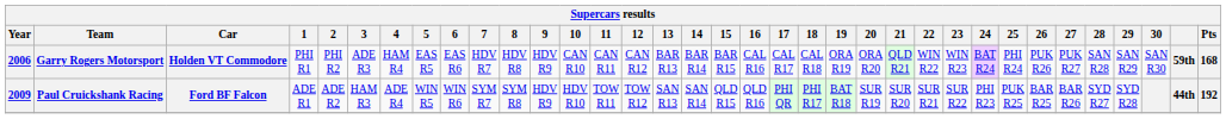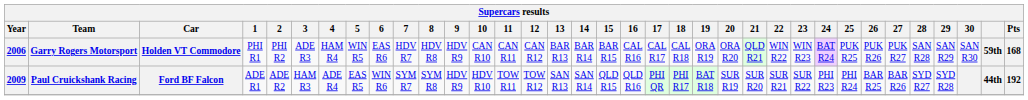Garry Rogers Motorsport | 5: EAS R5 -> WIN R5
Garry Rogers Motorsport | 25: PHI R24 -> PUK R25
Paul Cruickshank Racing | 5: WIN R5 -> EAS R5
Paul Cruickshank Racing | 25: PUK R25 -> PHI R24
